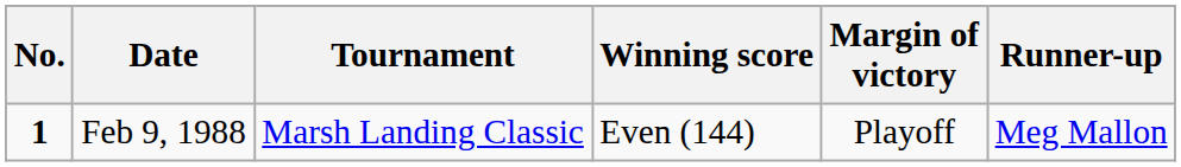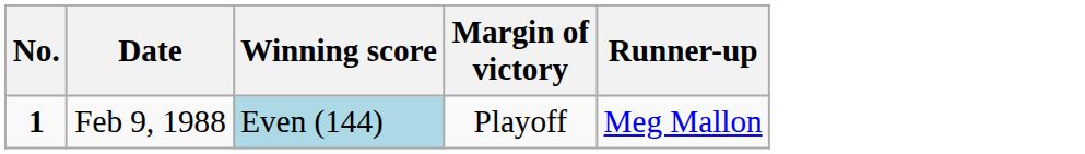- column: Tournament | Marsh Landing Classic
Feb 9, 1988 | Winning score: no background -> lightblue background
